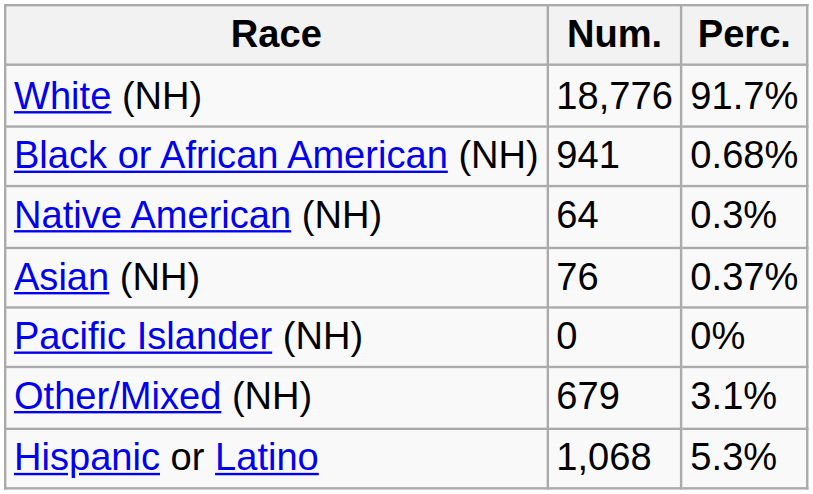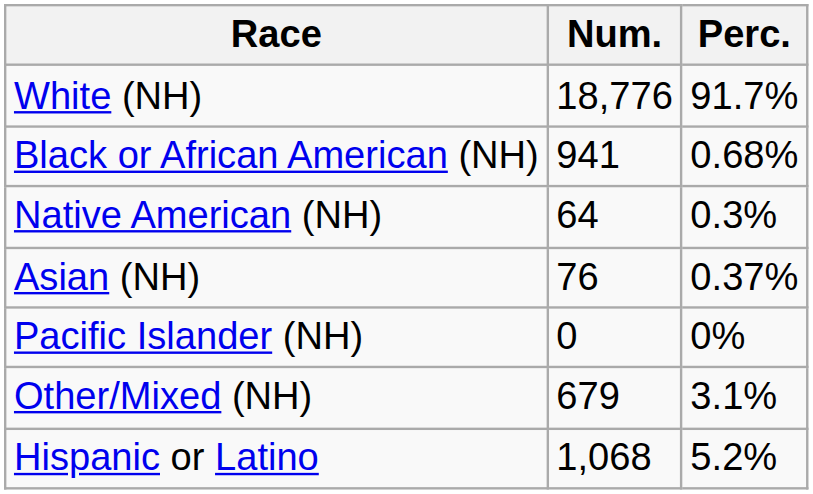Hispanic or Latino | Perc.: 5.3% -> 5.2%
